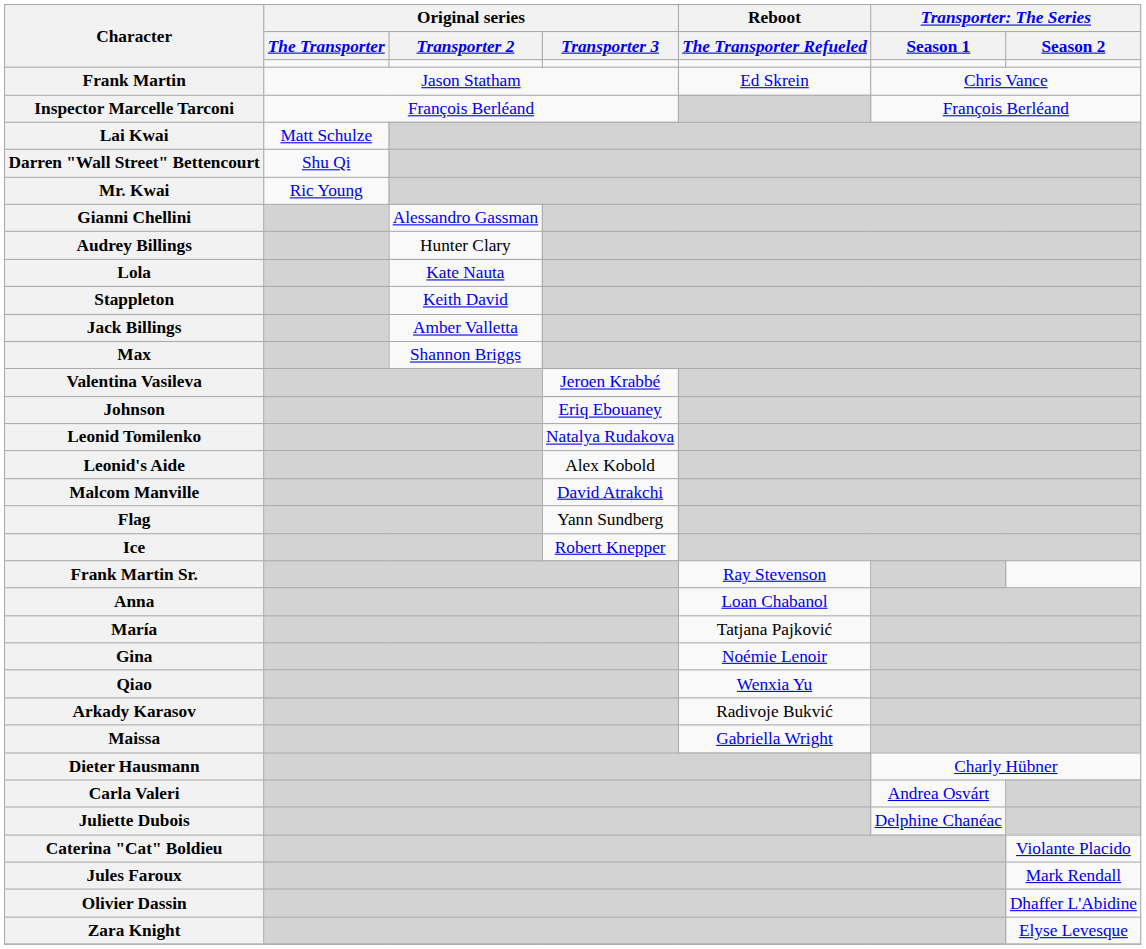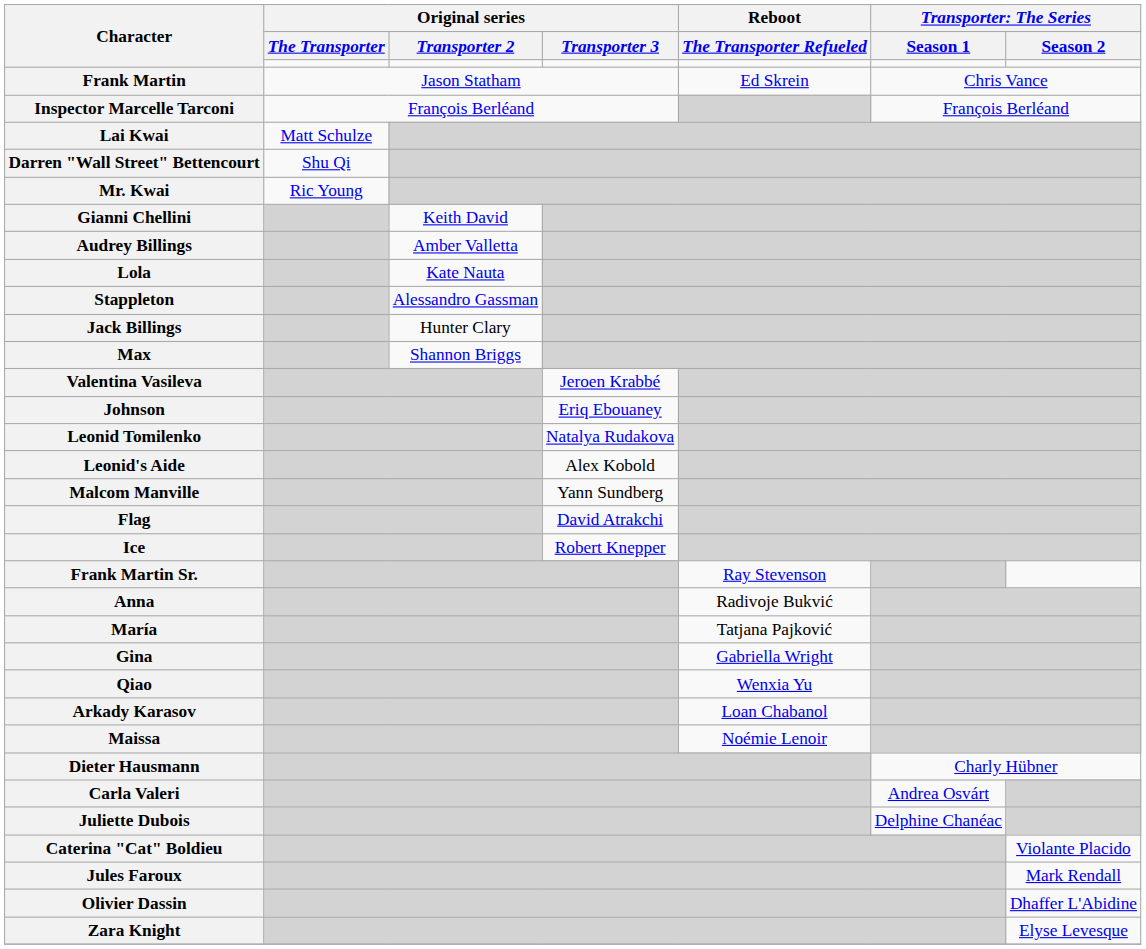Gianni Chellini | Original series / Transporter 2: Alessandro Gassman -> Keith David
Audrey Billings | Original series / Transporter 2: Hunter Clary -> Amber Valletta
Stappleton | Original series / Transporter 2: Keith David -> Alessandro Gassman
Jack Billings | Original series / Transporter 2: Amber Valletta -> Hunter Clary
Malcom Manville | Original series / Transporter 3: David Atrakchi -> Yann Sundberg
Flag | Original series / Transporter 3: Yann Sundberg -> David Atrakchi
Anna | Reboot / The Transporter Refueled: Loan Chabanol -> Radivoje Bukvić
Gina | Reboot / The Transporter Refueled: Noémie Lenoir -> Gabriella Wright
Arkady Karasov | Reboot / The Transporter Refueled: Radivoje Bukvić -> Loan Chabanol
Maissa | Reboot / The Transporter Refueled: Gabriella Wright -> Noémie Lenoir
